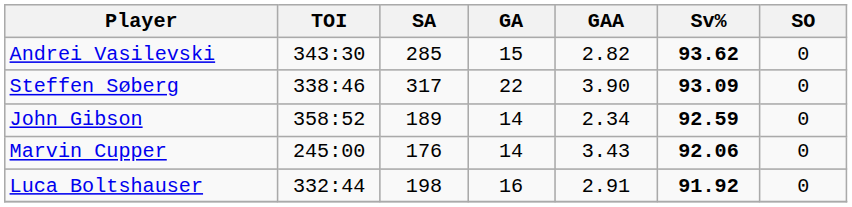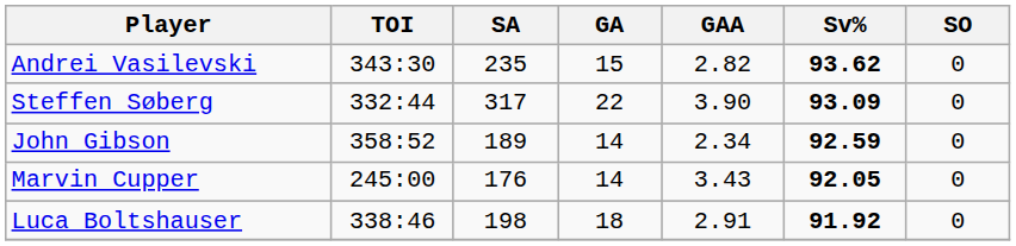Andrei Vasilevski | SA: 285 -> 235
Steffen Søberg | TOI: 338:46 -> 332:44
Marvin Cupper | Sv%: 92.06 -> 92.05
Luca Boltshauser | TOI: 332:44 -> 338:46
Luca Boltshauser | GA: 16 -> 18
